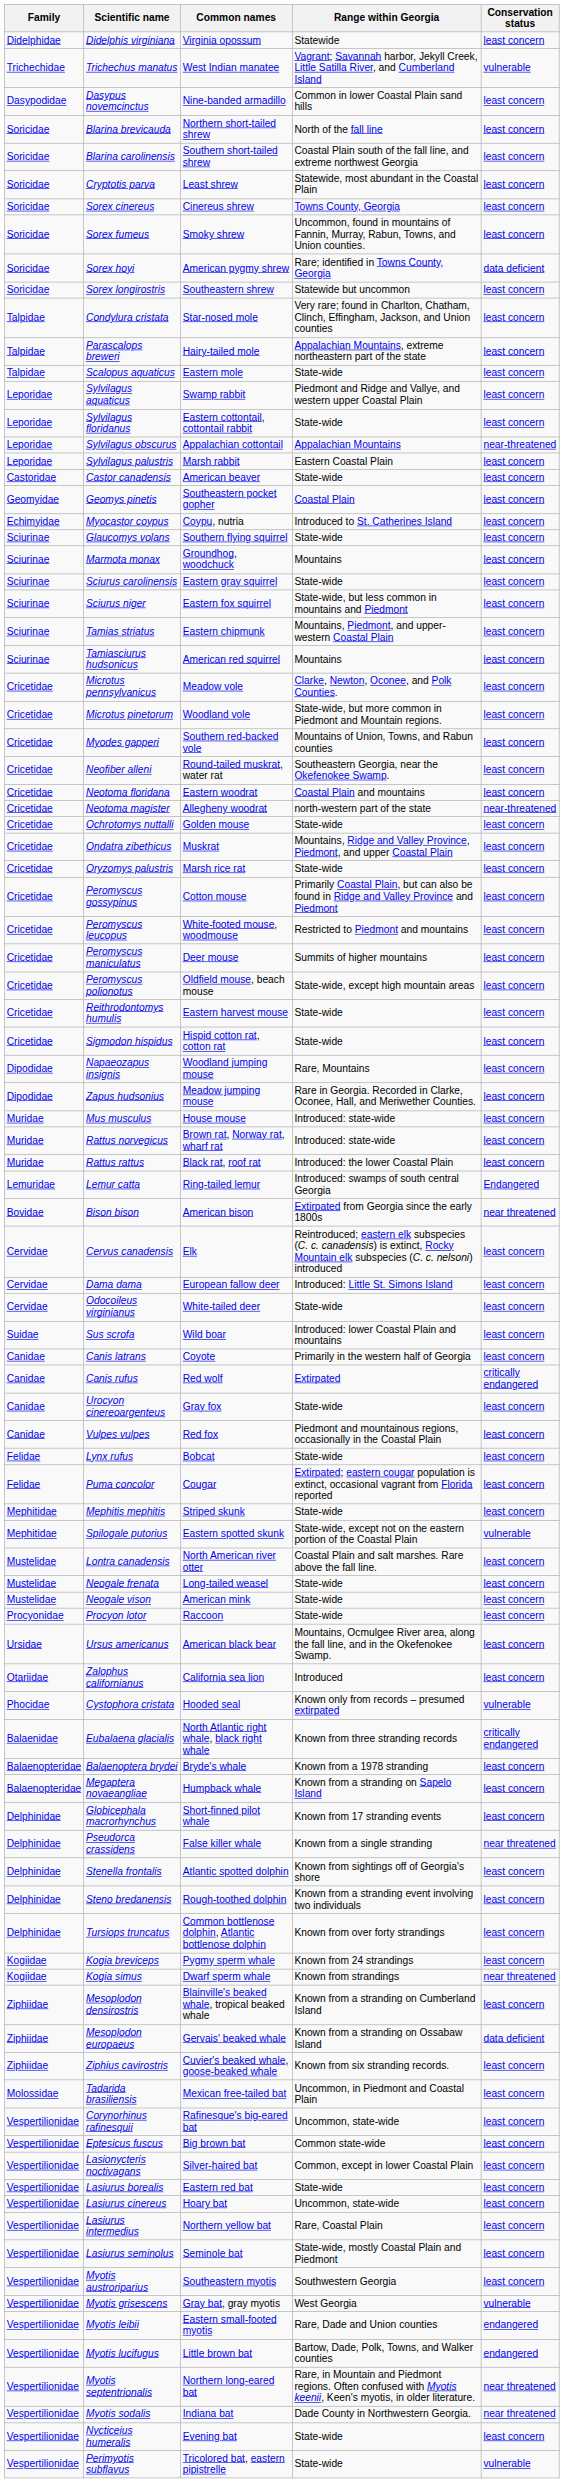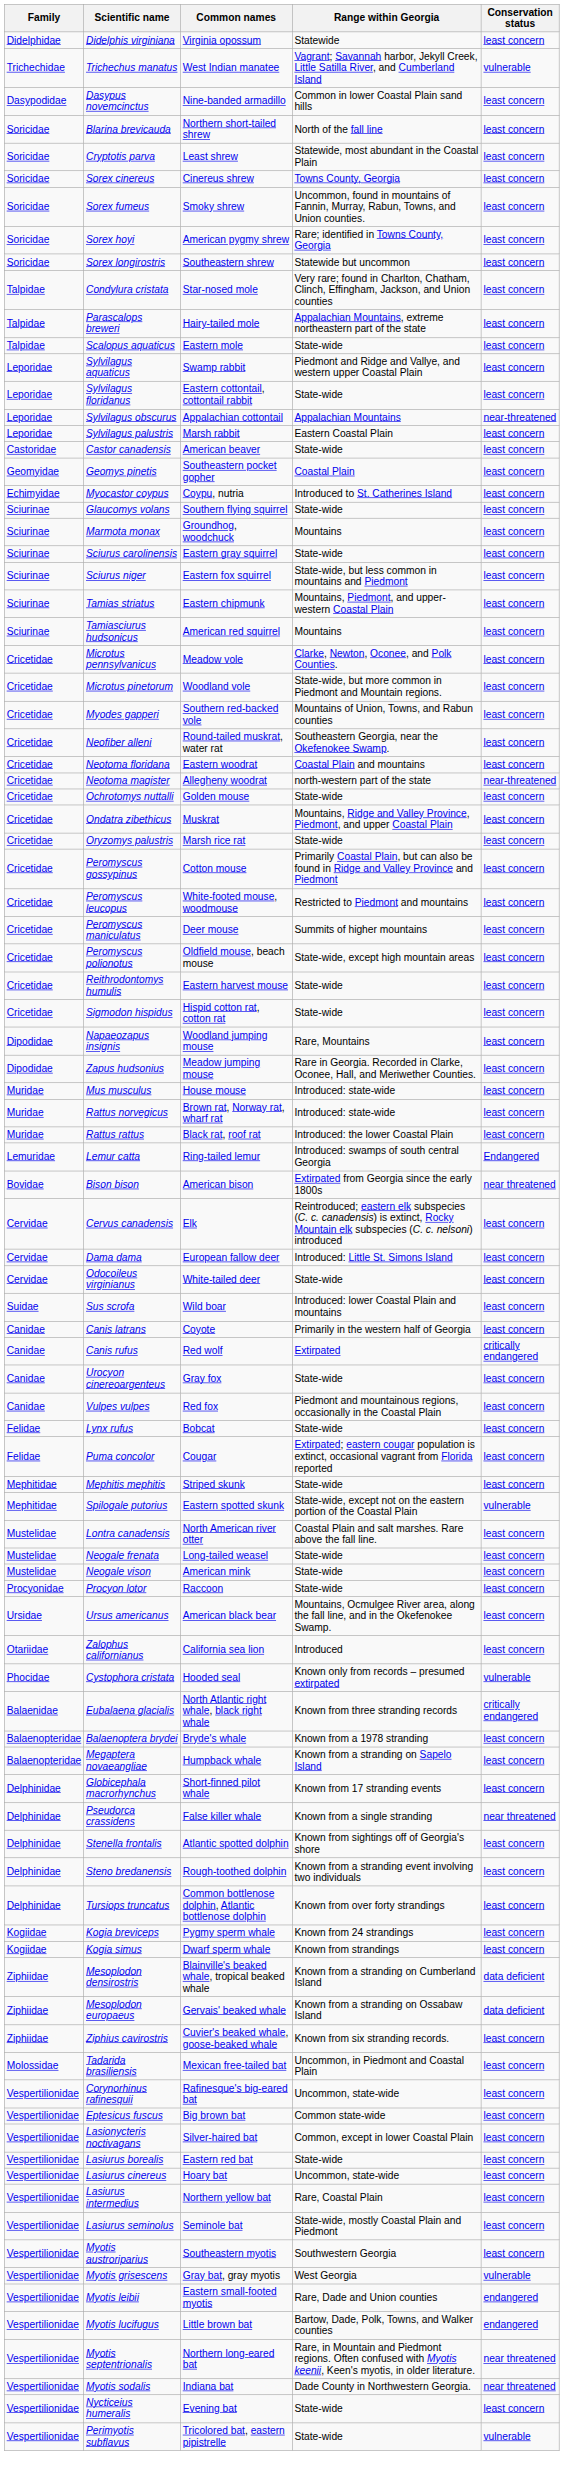- row: Soricidae | Blarina carolinensis | Southern short-tailed shrew | Coastal Plain south of the fall line, and extreme northwest Georgia | least concern
Sorex hoyi | Conservation status: data deficient -> least concern
Kogia simus | Conservation status: near threatened -> least concern
Mesoplodon densirostris | Conservation status: least concern -> data deficient
